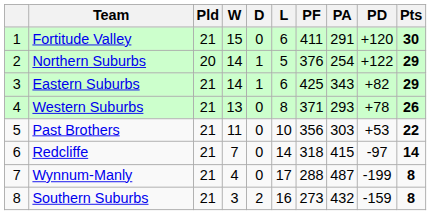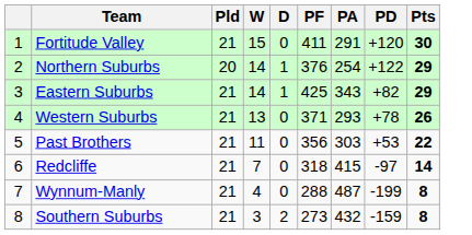- column: L | 6 | 5 | 6 | 8 | 10 | 14 | 17 | 16
